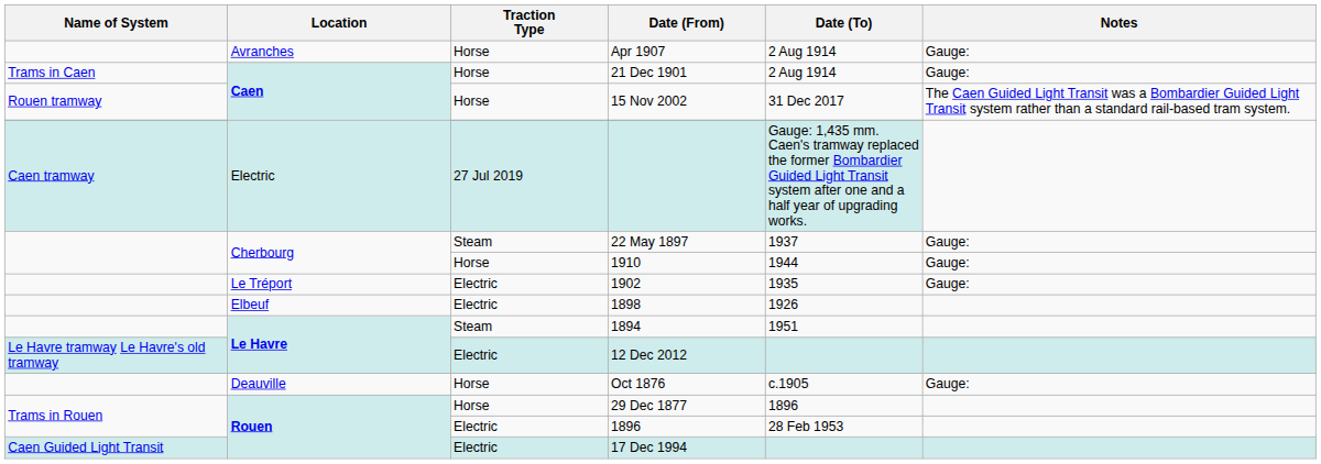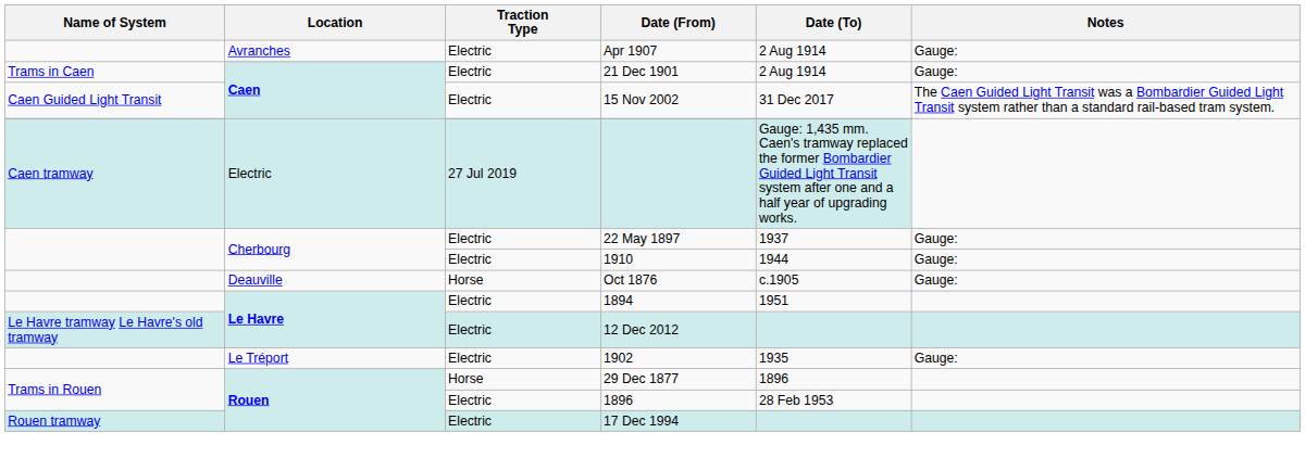Apr 1907 | Traction Type: Horse -> Electric
21 Dec 1901 | Traction Type: Horse -> Electric
15 Nov 2002 | Name of System: Rouen tramway -> Caen Guided Light Transit
15 Nov 2002 | Traction Type: Horse -> Electric
22 May 1897 | Traction Type: Steam -> Electric
1910 | Traction Type: Horse -> Electric
rows swapped: Oct 1876 <-> 1902
- row: Elbeuf | Electric | 1898 | 1926
1894 | Traction Type: Steam -> Electric
17 Dec 1994 | Name of System: Caen Guided Light Transit -> Rouen tramway
